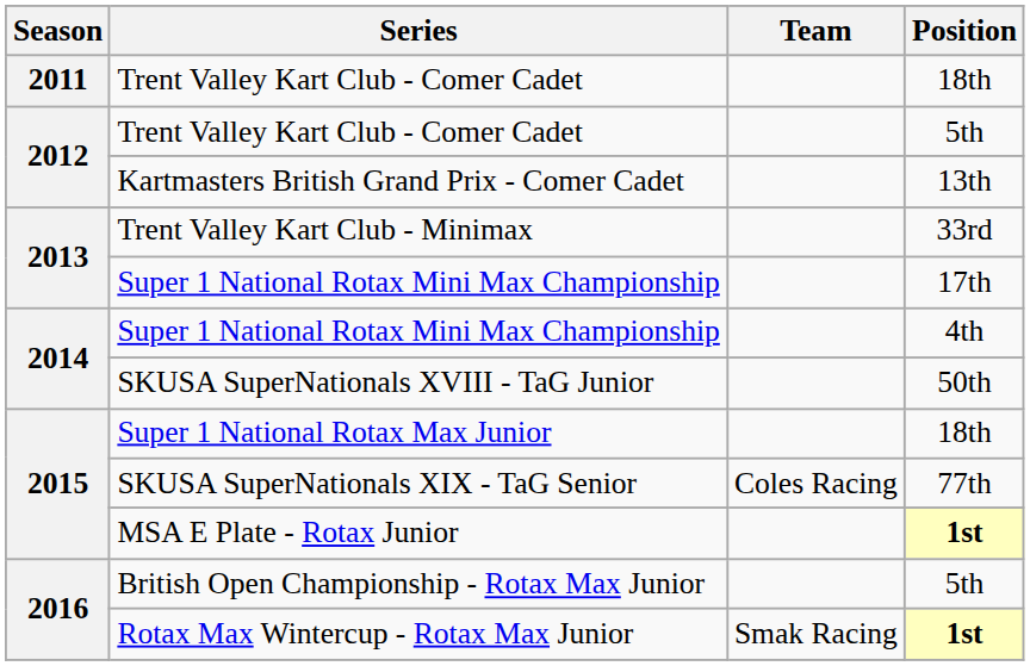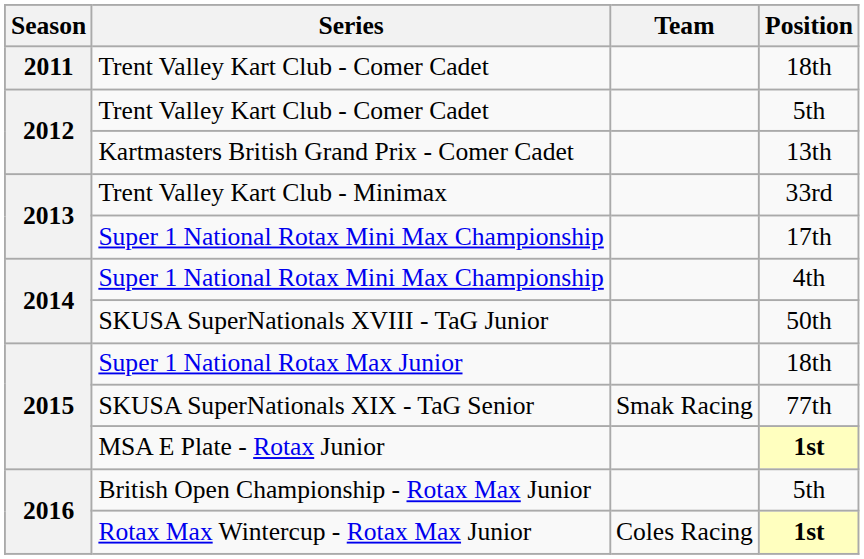SKUSA SuperNationals XIX - TaG Senior | Team: Coles Racing -> Smak Racing
Rotax Max Wintercup - Rotax Max Junior | Team: Smak Racing -> Coles Racing
